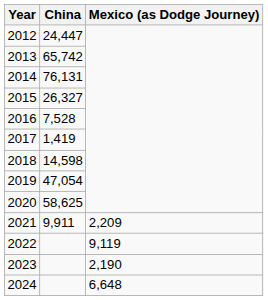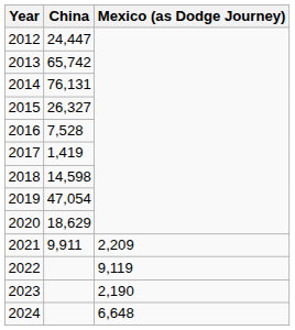2020 | China: 58,625 -> 18,629
